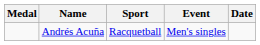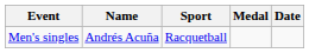columns swapped: Medal <-> Event
